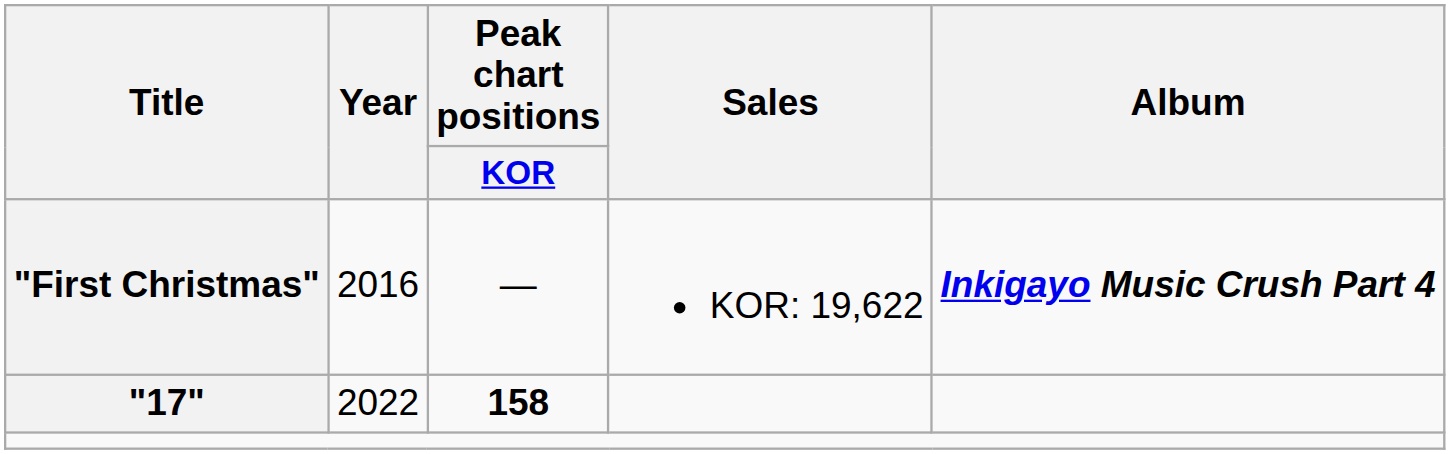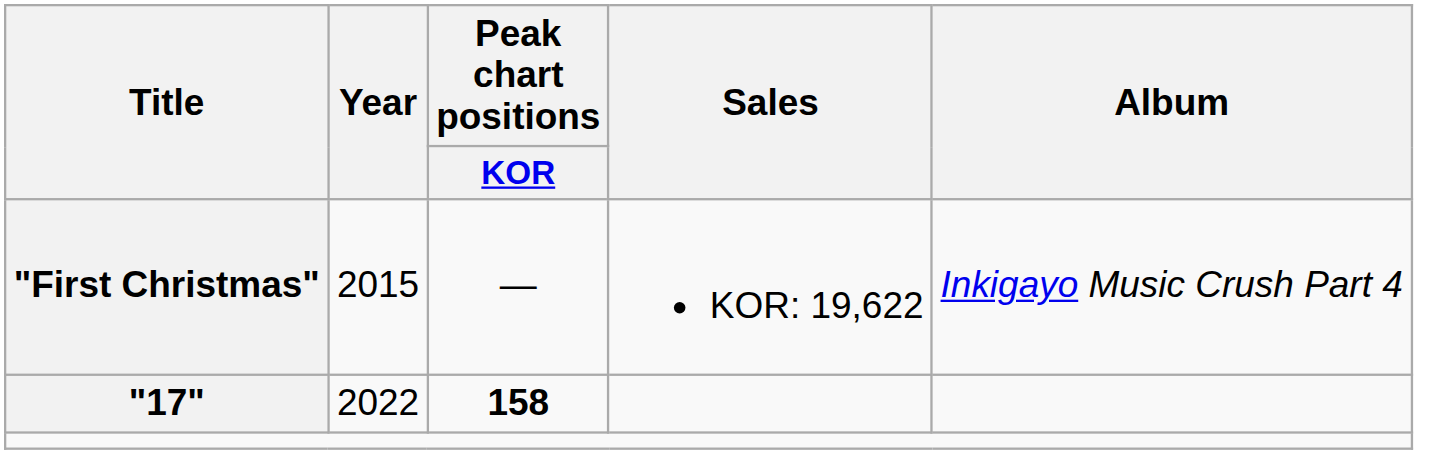"First Christmas" | Year: 2016 -> 2015
"First Christmas" | Album: bold -> normal
